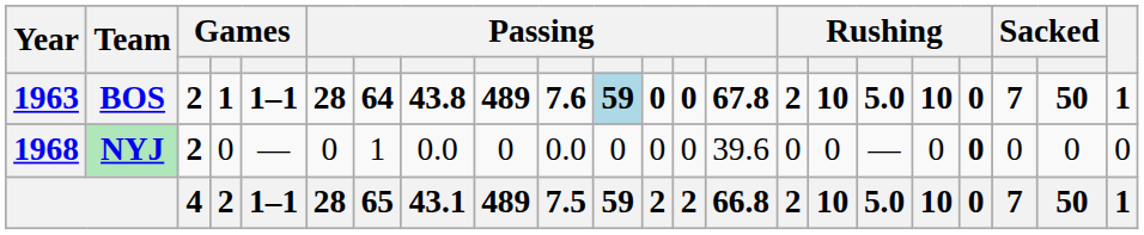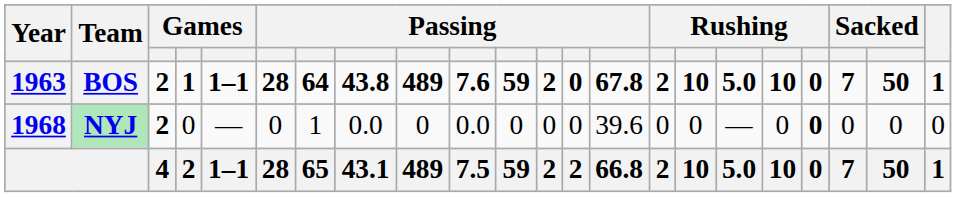BOS | column 11: lightblue background -> no background
BOS | column 12: 0 -> 2
